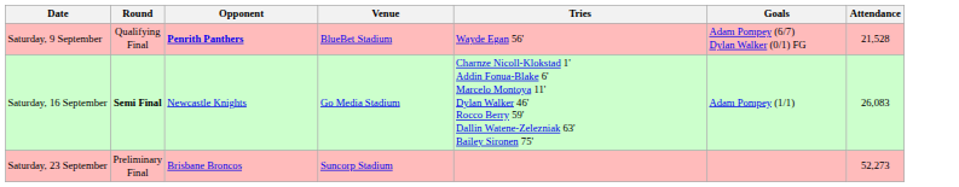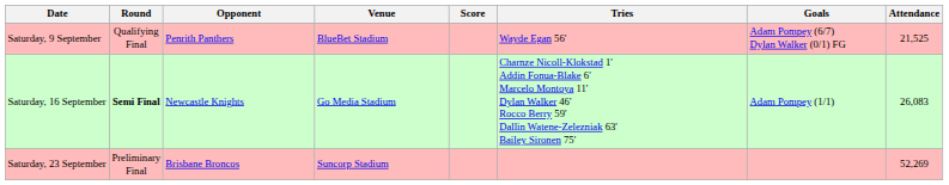+ column: Score
Saturday, 9 September | Opponent: bold -> normal
Saturday, 9 September | Attendance: 21,528 -> 21,525
Saturday, 23 September | Attendance: 52,273 -> 52,269
